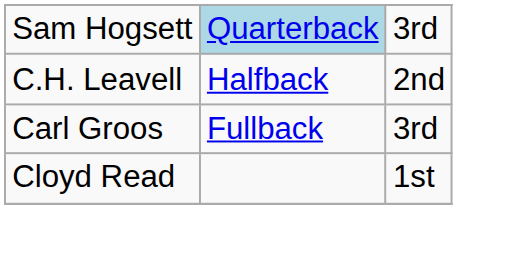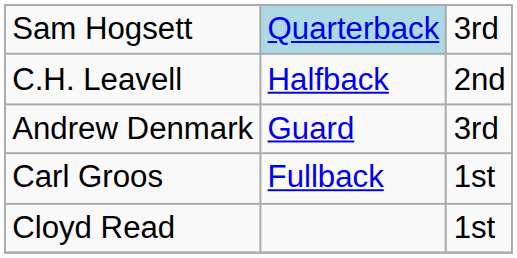+ row: Andrew Denmark | Guard | 3rd
Carl Groos | column 3: 3rd -> 1st
